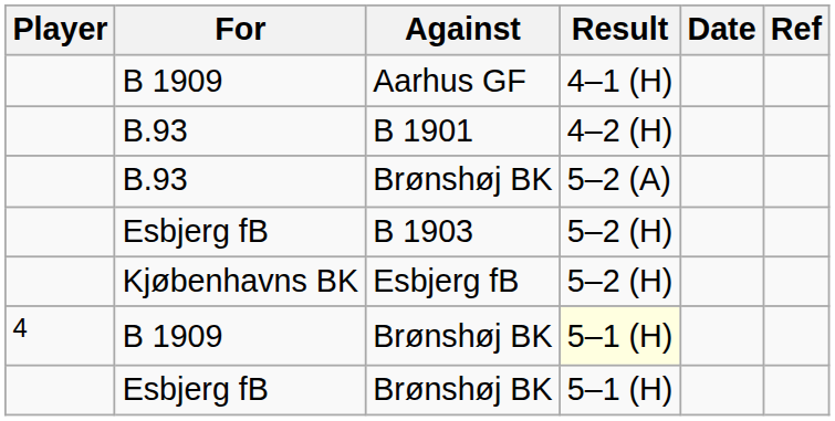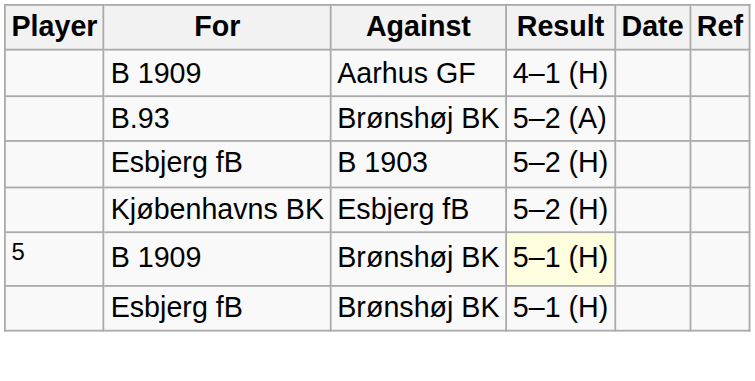- row: B.93 | B 1901 | 4–2 (H)
B 1909 / Brønshøj BK | Player: 4 -> 5
